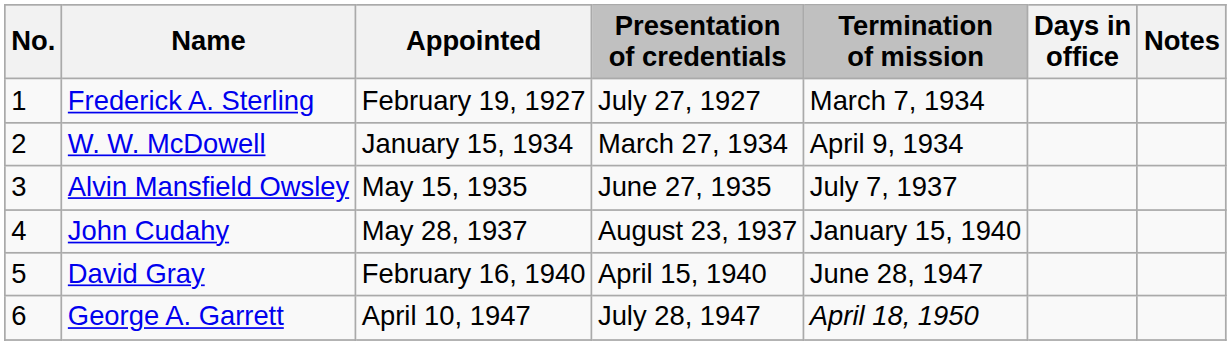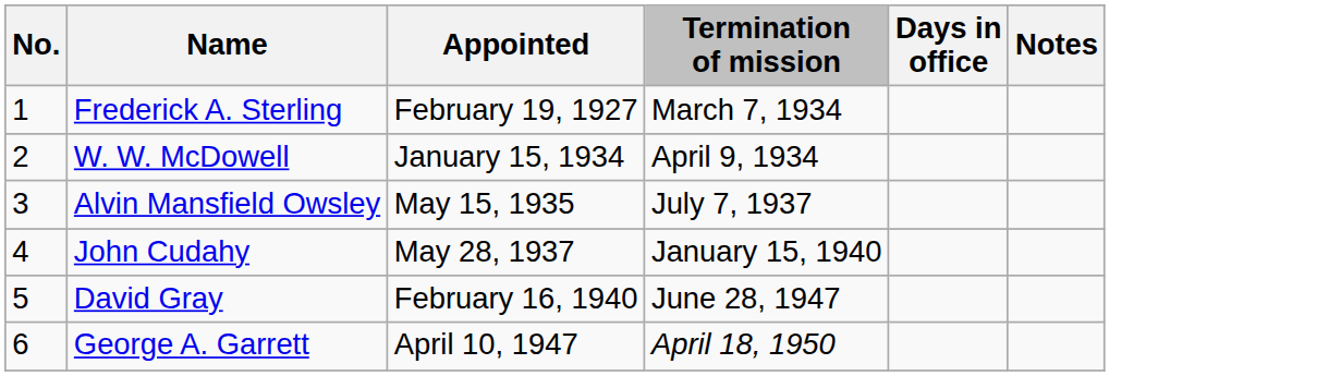- column: Presentation of credentials | July 27, 1927 | March 27, 1934 | June 27, 1935 | August 23, 1937 | April 15, 1940 | July 28, 1947
